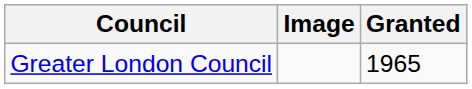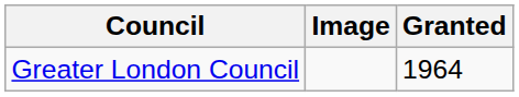Greater London Council | Granted: 1965 -> 1964
